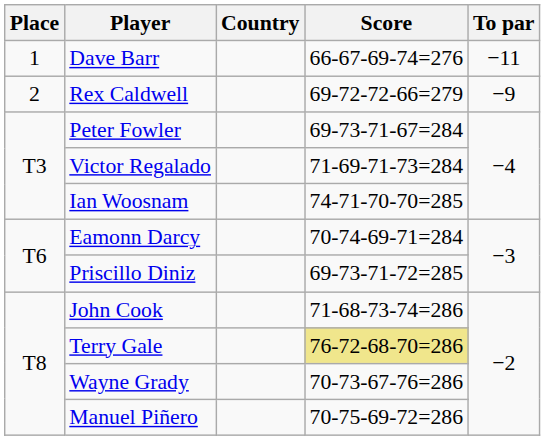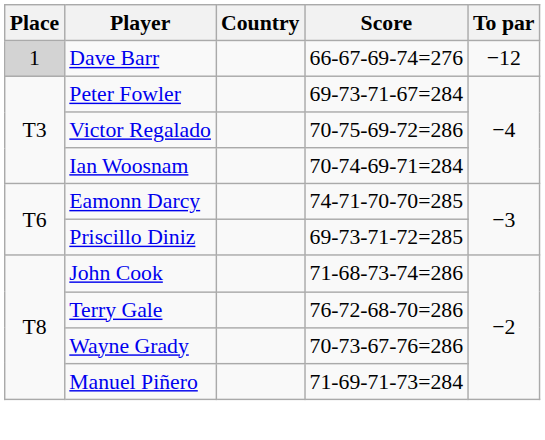Dave Barr | Place: no background -> lightgrey background
Dave Barr | To par: −11 -> −12
- row: 2 | Rex Caldwell | 69-72-72-66=279 | −9
Victor Regalado | Score: 71-69-71-73=284 -> 70-75-69-72=286
Ian Woosnam | Score: 74-71-70-70=285 -> 70-74-69-71=284
Eamonn Darcy | Score: 70-74-69-71=284 -> 74-71-70-70=285
Terry Gale | Score: khaki background -> no background
Manuel Piñero | Score: 70-75-69-72=286 -> 71-69-71-73=284
